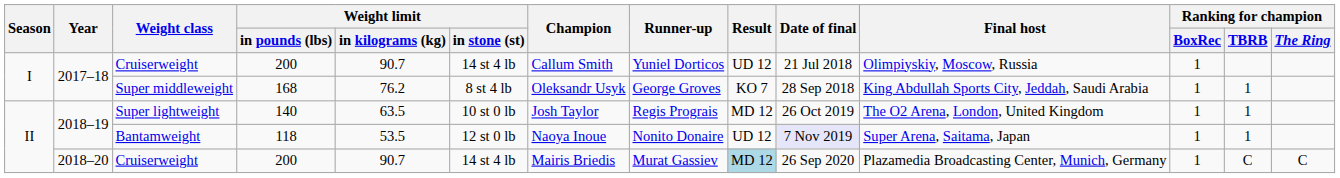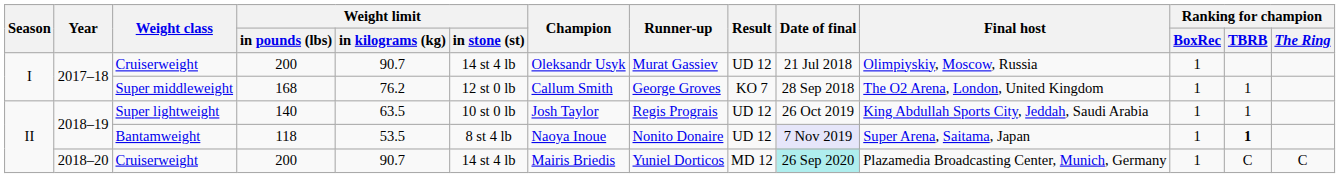2017–18 / Cruiserweight | Champion: Callum Smith -> Oleksandr Usyk
2017–18 / Cruiserweight | Runner-up: Yuniel Dorticos -> Murat Gassiev
Super middleweight | Weight limit / in stone (st): 8 st 4 lb -> 12 st 0 lb
Super middleweight | Champion: Oleksandr Usyk -> Callum Smith
Super middleweight | Final host: King Abdullah Sports City, Jeddah, Saudi Arabia -> The O2 Arena, London, United Kingdom
Super lightweight | Result: MD 12 -> UD 12
Super lightweight | Final host: The O2 Arena, London, United Kingdom -> King Abdullah Sports City, Jeddah, Saudi Arabia
Bantamweight | Weight limit / in stone (st): 12 st 0 lb -> 8 st 4 lb
Bantamweight | Ranking for champion / TBRB: normal -> bold
2018–20 / Cruiserweight | Runner-up: Murat Gassiev -> Yuniel Dorticos
2018–20 / Cruiserweight | Result: lightblue background -> no background
2018–20 / Cruiserweight | Date of final: no background -> paleturquoise background
